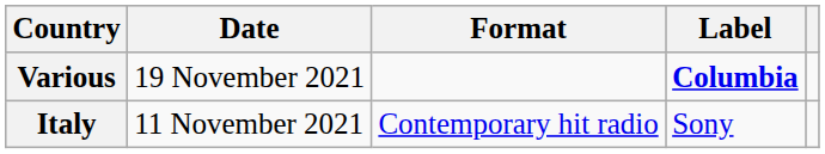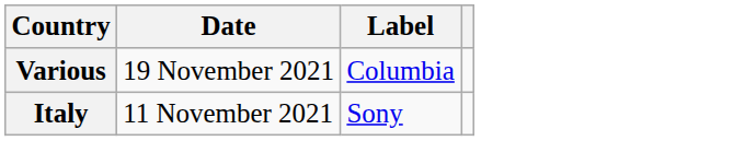- column: Format | Contemporary hit radio
Various | Label: bold -> normal
